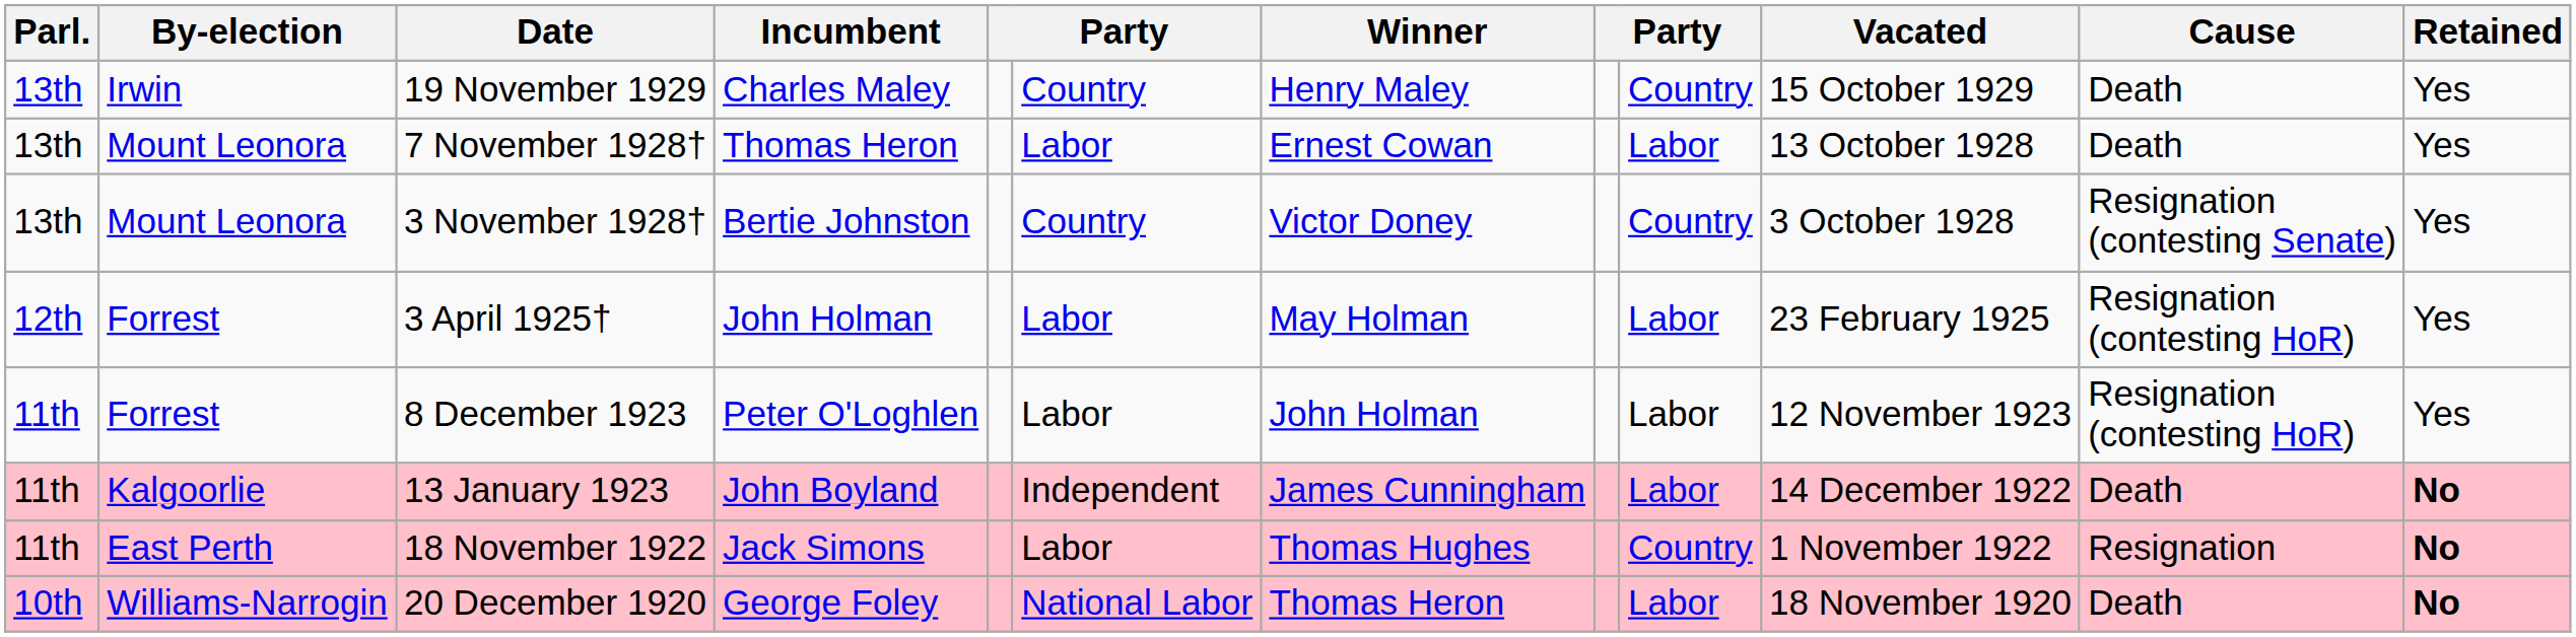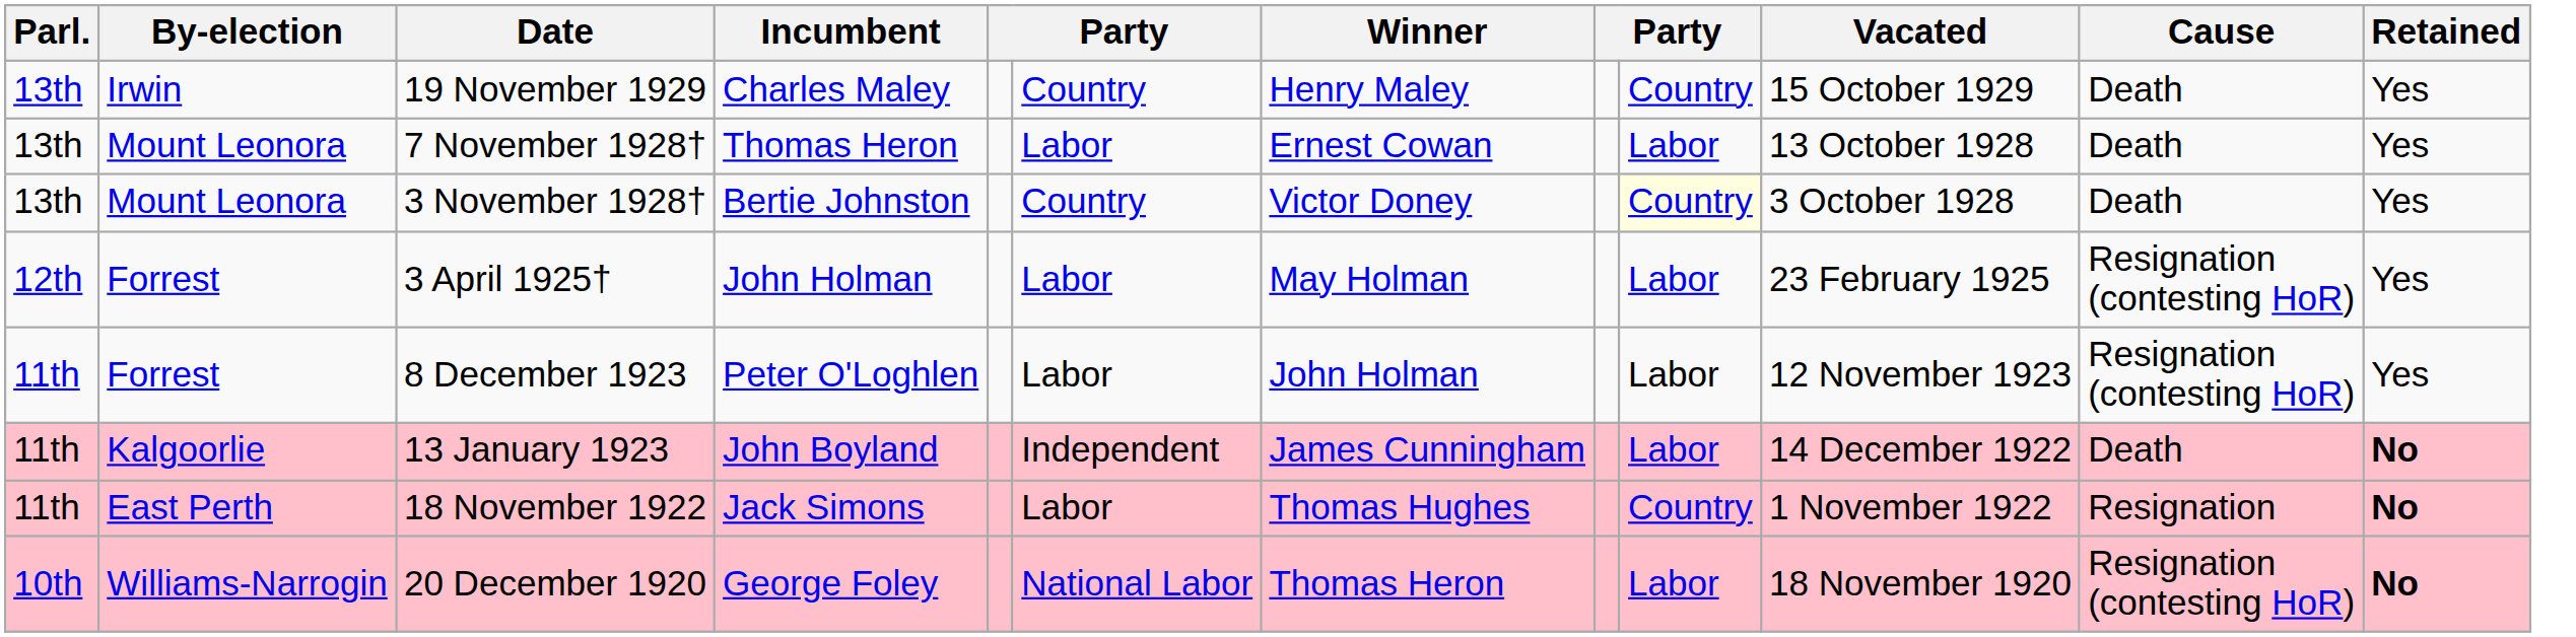3 November 1928† | column 9: no background -> lightyellow background
3 November 1928† | Cause: Resignation (contesting Senate) -> Death
20 December 1920 | Cause: Death -> Resignation (contesting HoR)
